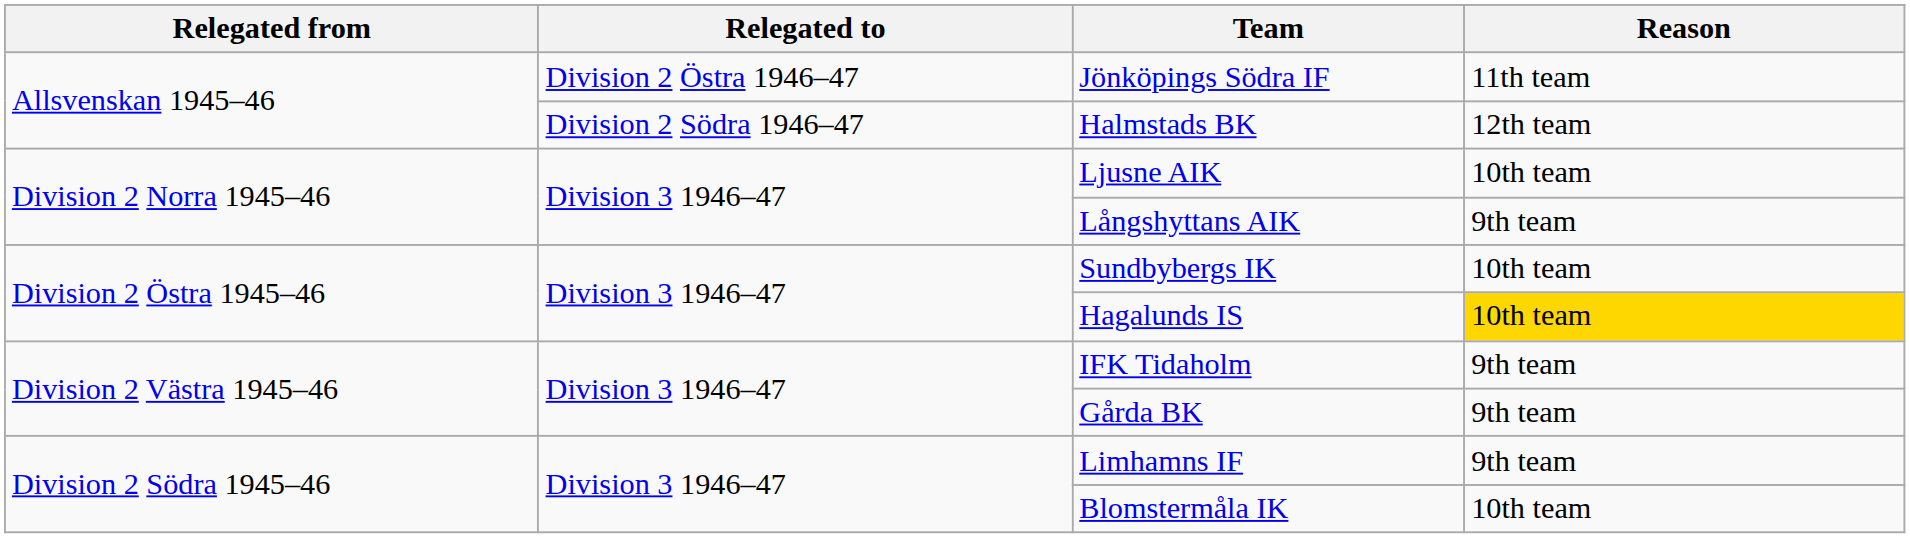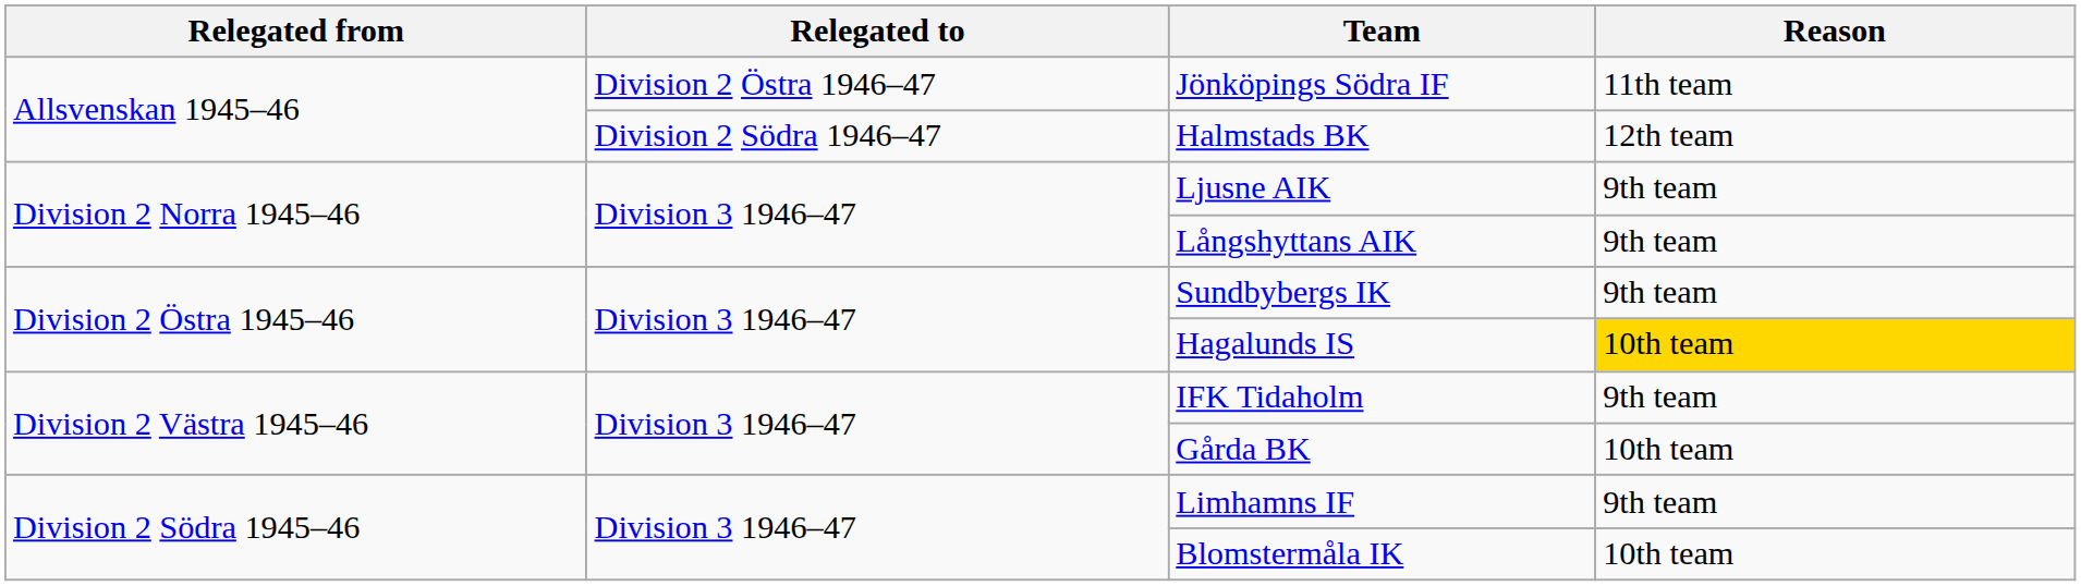Ljusne AIK | Reason: 10th team -> 9th team
Sundbybergs IK | Reason: 10th team -> 9th team
Gårda BK | Reason: 9th team -> 10th team
